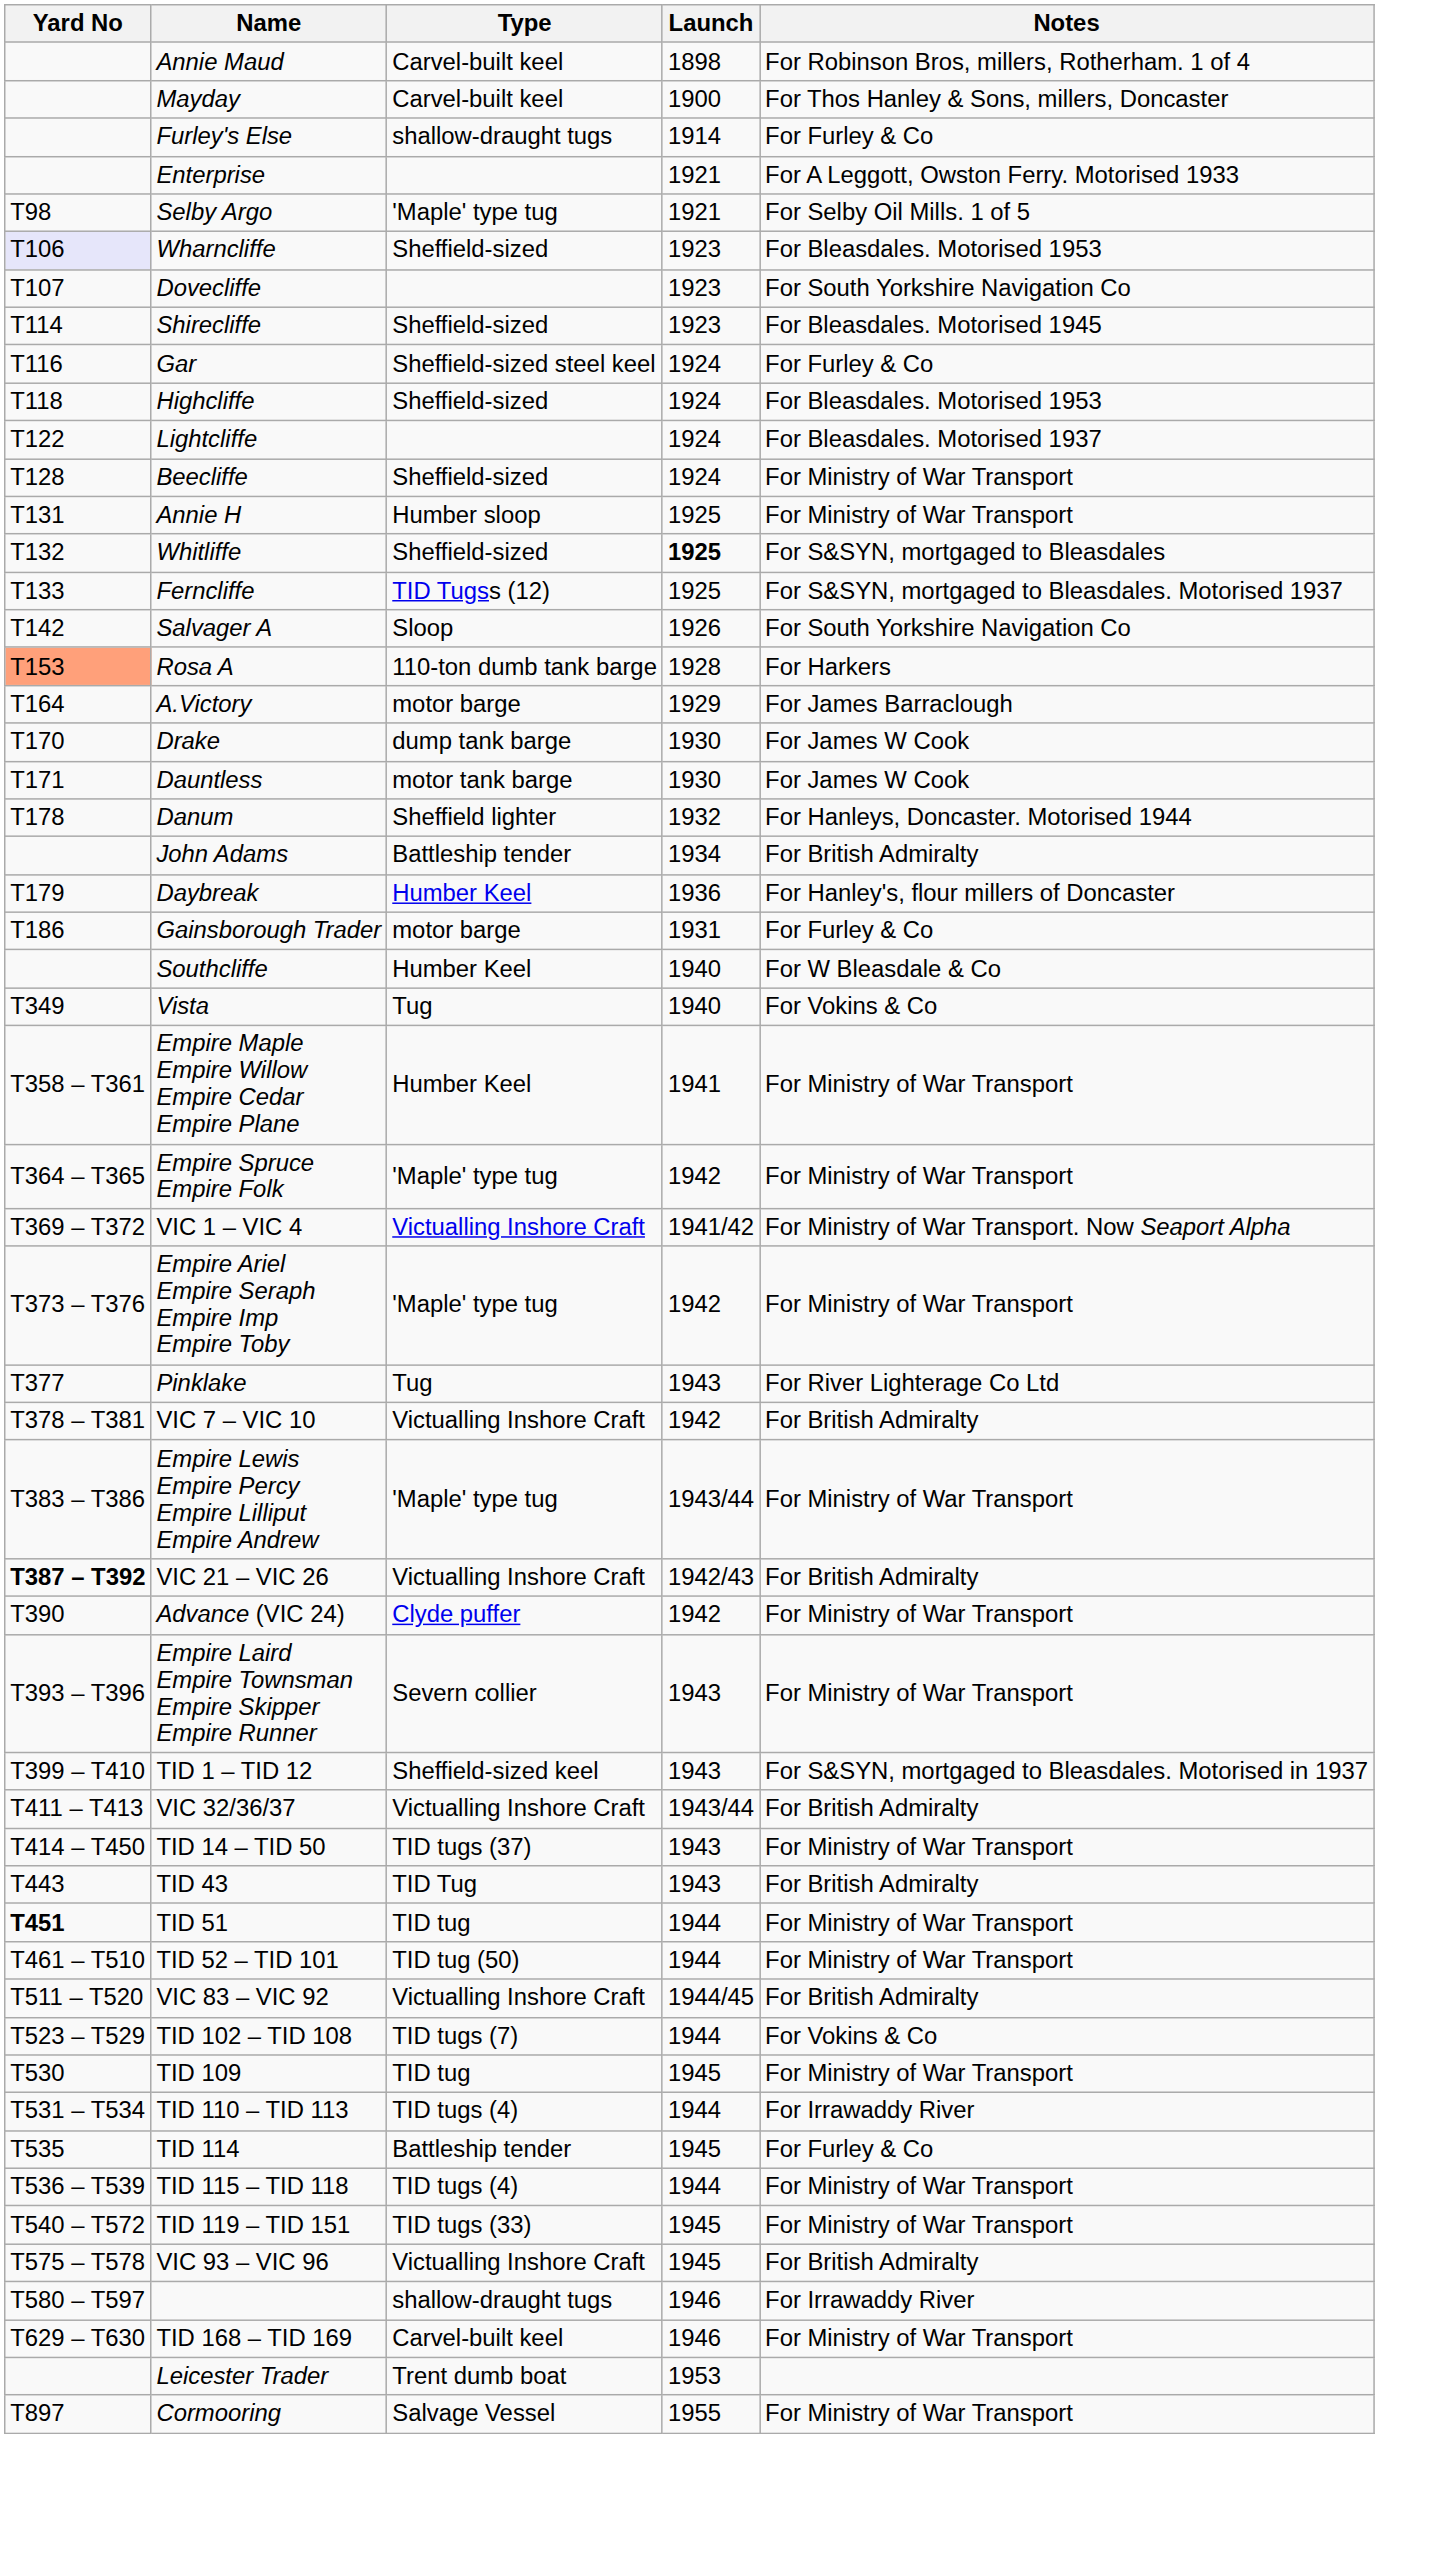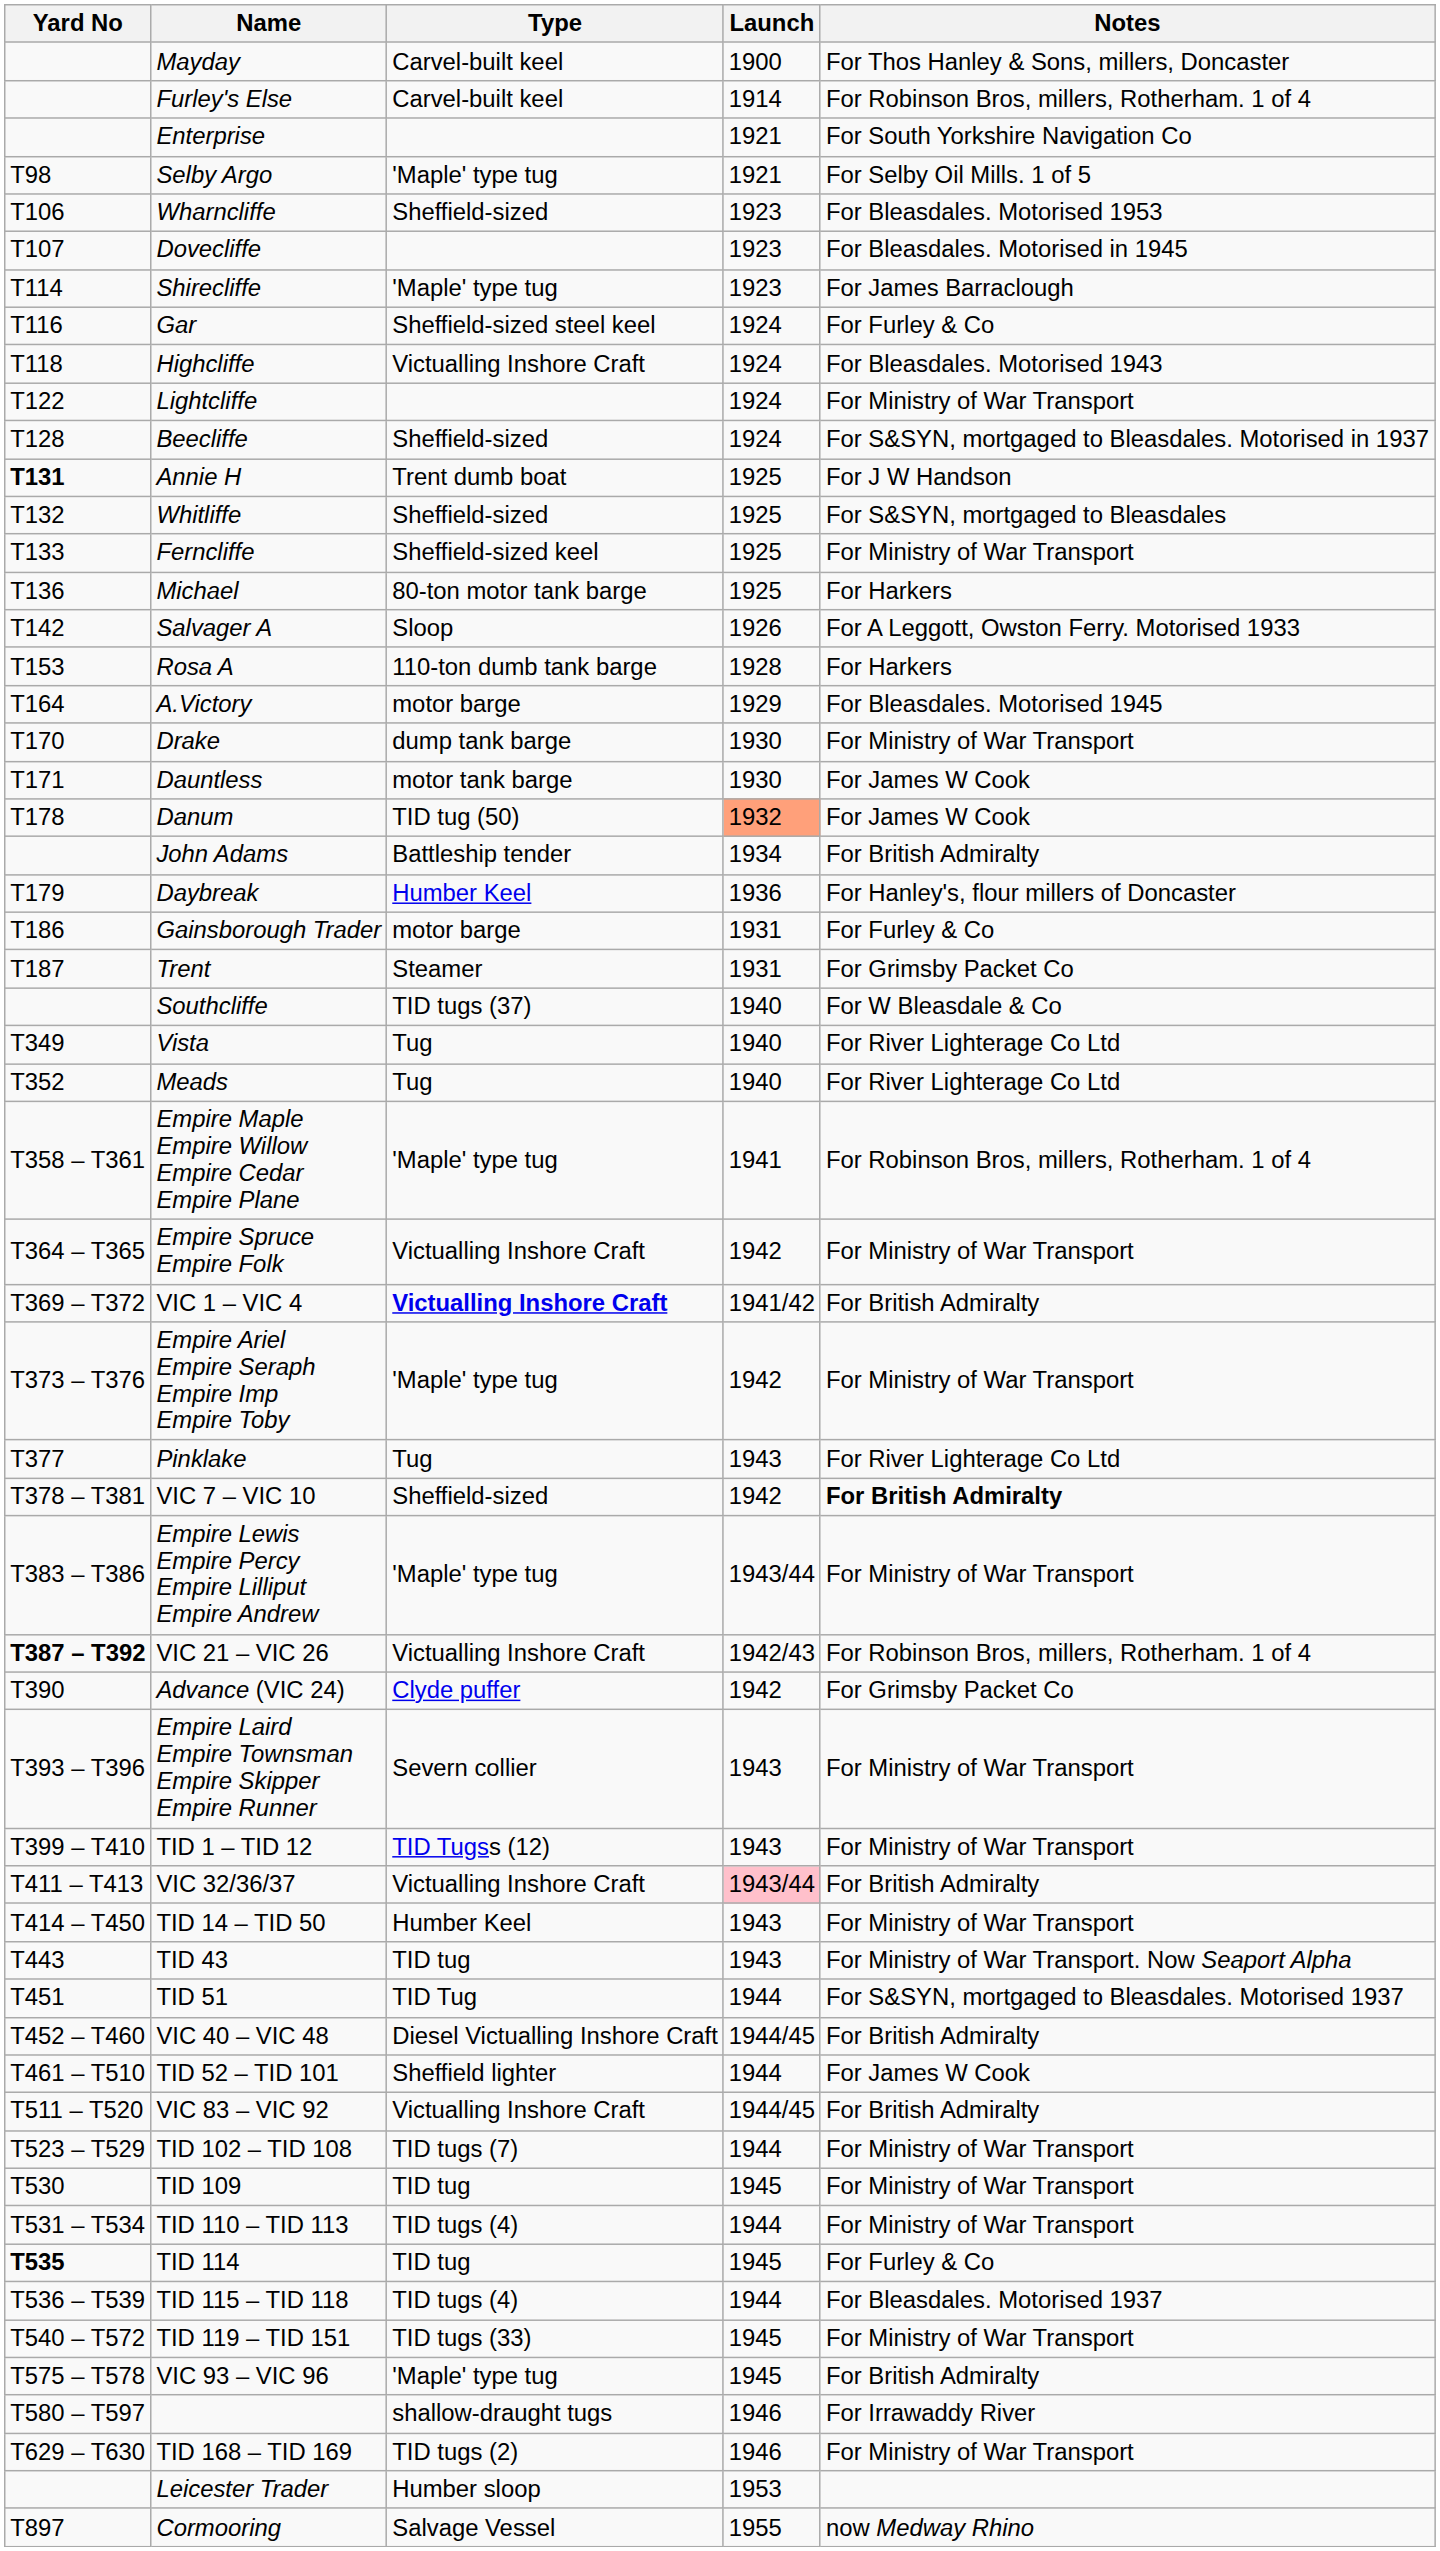- row: Annie Maud | Carvel-built keel | 1898 | For Robinson Bros, millers, Rotherham. 1 of 4
Furley's Else | Type: shallow-draught tugs -> Carvel-built keel
Furley's Else | Notes: For Furley & Co -> For Robinson Bros, millers, Rotherham. 1 of 4
Enterprise | Notes: For A Leggott, Owston Ferry. Motorised 1933 -> For South Yorkshire Navigation Co
Wharncliffe | Yard No: lavender background -> no background
Dovecliffe | Notes: For South Yorkshire Navigation Co -> For Bleasdales. Motorised in 1945
Shirecliffe | Type: Sheffield-sized -> 'Maple' type tug
Shirecliffe | Notes: For Bleasdales. Motorised 1945 -> For James Barraclough
Highcliffe | Type: Sheffield-sized -> Victualling Inshore Craft
Highcliffe | Notes: For Bleasdales. Motorised 1953 -> For Bleasdales. Motorised 1943
Lightcliffe | Notes: For Bleasdales. Motorised 1937 -> For Ministry of War Transport
Beecliffe | Notes: For Ministry of War Transport -> For S&SYN, mortgaged to Bleasdales. Motorised in 1937
Annie H | Yard No: normal -> bold
Annie H | Type: Humber sloop -> Trent dumb boat
Annie H | Notes: For Ministry of War Transport -> For J W Handson
Whitliffe | Launch: bold -> normal
Ferncliffe | Type: TID Tugss (12) -> Sheffield-sized keel
Ferncliffe | Notes: For S&SYN, mortgaged to Bleasdales. Motorised 1937 -> For Ministry of War Transport
+ row: T136 | Michael | 80-ton motor tank barge | 1925 | For Harkers
Salvager A | Notes: For South Yorkshire Navigation Co -> For A Leggott, Owston Ferry. Motorised 1933
Rosa A | Yard No: lightsalmon background -> no background
A.Victory | Notes: For James Barraclough -> For Bleasdales. Motorised 1945
Drake | Notes: For James W Cook -> For Ministry of War Transport
Danum | Type: Sheffield lighter -> TID tug (50)
Danum | Launch: no background -> lightsalmon background
Danum | Notes: For Hanleys, Doncaster. Motorised 1944 -> For James W Cook
+ row: T187 | Trent | Steamer | 1931 | For Grimsby Packet Co
Southcliffe | Type: Humber Keel -> TID tugs (37)
Vista | Notes: For Vokins & Co -> For River Lighterage Co Ltd
+ row: T352 | Meads | Tug | 1940 | For River Lighterage Co Ltd
Empire Maple Empire Willow Empire Cedar Empire Plane | Type: Humber Keel -> 'Maple' type tug
Empire Maple Empire Willow Empire Cedar Empire Plane | Notes: For Ministry of War Transport -> For Robinson Bros, millers, Rotherham. 1 of 4
Empire Spruce Empire Folk | Type: 'Maple' type tug -> Victualling Inshore Craft
VIC 1 – VIC 4 | Type: normal -> bold
VIC 1 – VIC 4 | Notes: For Ministry of War Transport. Now Seaport Alpha -> For British Admiralty
VIC 7 – VIC 10 | Type: Victualling Inshore Craft -> Sheffield-sized
VIC 7 – VIC 10 | Notes: normal -> bold
VIC 21 – VIC 26 | Notes: For British Admiralty -> For Robinson Bros, millers, Rotherham. 1 of 4
Advance (VIC 24) | Notes: For Ministry of War Transport -> For Grimsby Packet Co
TID 1 – TID 12 | Type: Sheffield-sized keel -> TID Tugss (12)
TID 1 – TID 12 | Notes: For S&SYN, mortgaged to Bleasdales. Motorised in 1937 -> For Ministry of War Transport
VIC 32/36/37 | Launch: no background -> pink background
TID 14 – TID 50 | Type: TID tugs (37) -> Humber Keel
TID 43 | Type: TID Tug -> TID tug
TID 43 | Notes: For British Admiralty -> For Ministry of War Transport. Now Seaport Alpha
TID 51 | Yard No: bold -> normal
TID 51 | Type: TID tug -> TID Tug
TID 51 | Notes: For Ministry of War Transport -> For S&SYN, mortgaged to Bleasdales. Motorised 1937
+ row: T452 – T460 | VIC 40 – VIC 48 | Diesel Victualling Inshore Craft | 1944/45 | For British Admiralty
TID 52 – TID 101 | Type: TID tug (50) -> Sheffield lighter
TID 52 – TID 101 | Notes: For Ministry of War Transport -> For James W Cook
TID 102 – TID 108 | Notes: For Vokins & Co -> For Ministry of War Transport
TID 110 – TID 113 | Notes: For Irrawaddy River -> For Ministry of War Transport
TID 114 | Yard No: normal -> bold
TID 114 | Type: Battleship tender -> TID tug
TID 115 – TID 118 | Notes: For Ministry of War Transport -> For Bleasdales. Motorised 1937
VIC 93 – VIC 96 | Type: Victualling Inshore Craft -> 'Maple' type tug
TID 168 – TID 169 | Type: Carvel-built keel -> TID tugs (2)
Leicester Trader | Type: Trent dumb boat -> Humber sloop
Cormooring | Notes: For Ministry of War Transport -> now Medway Rhino
